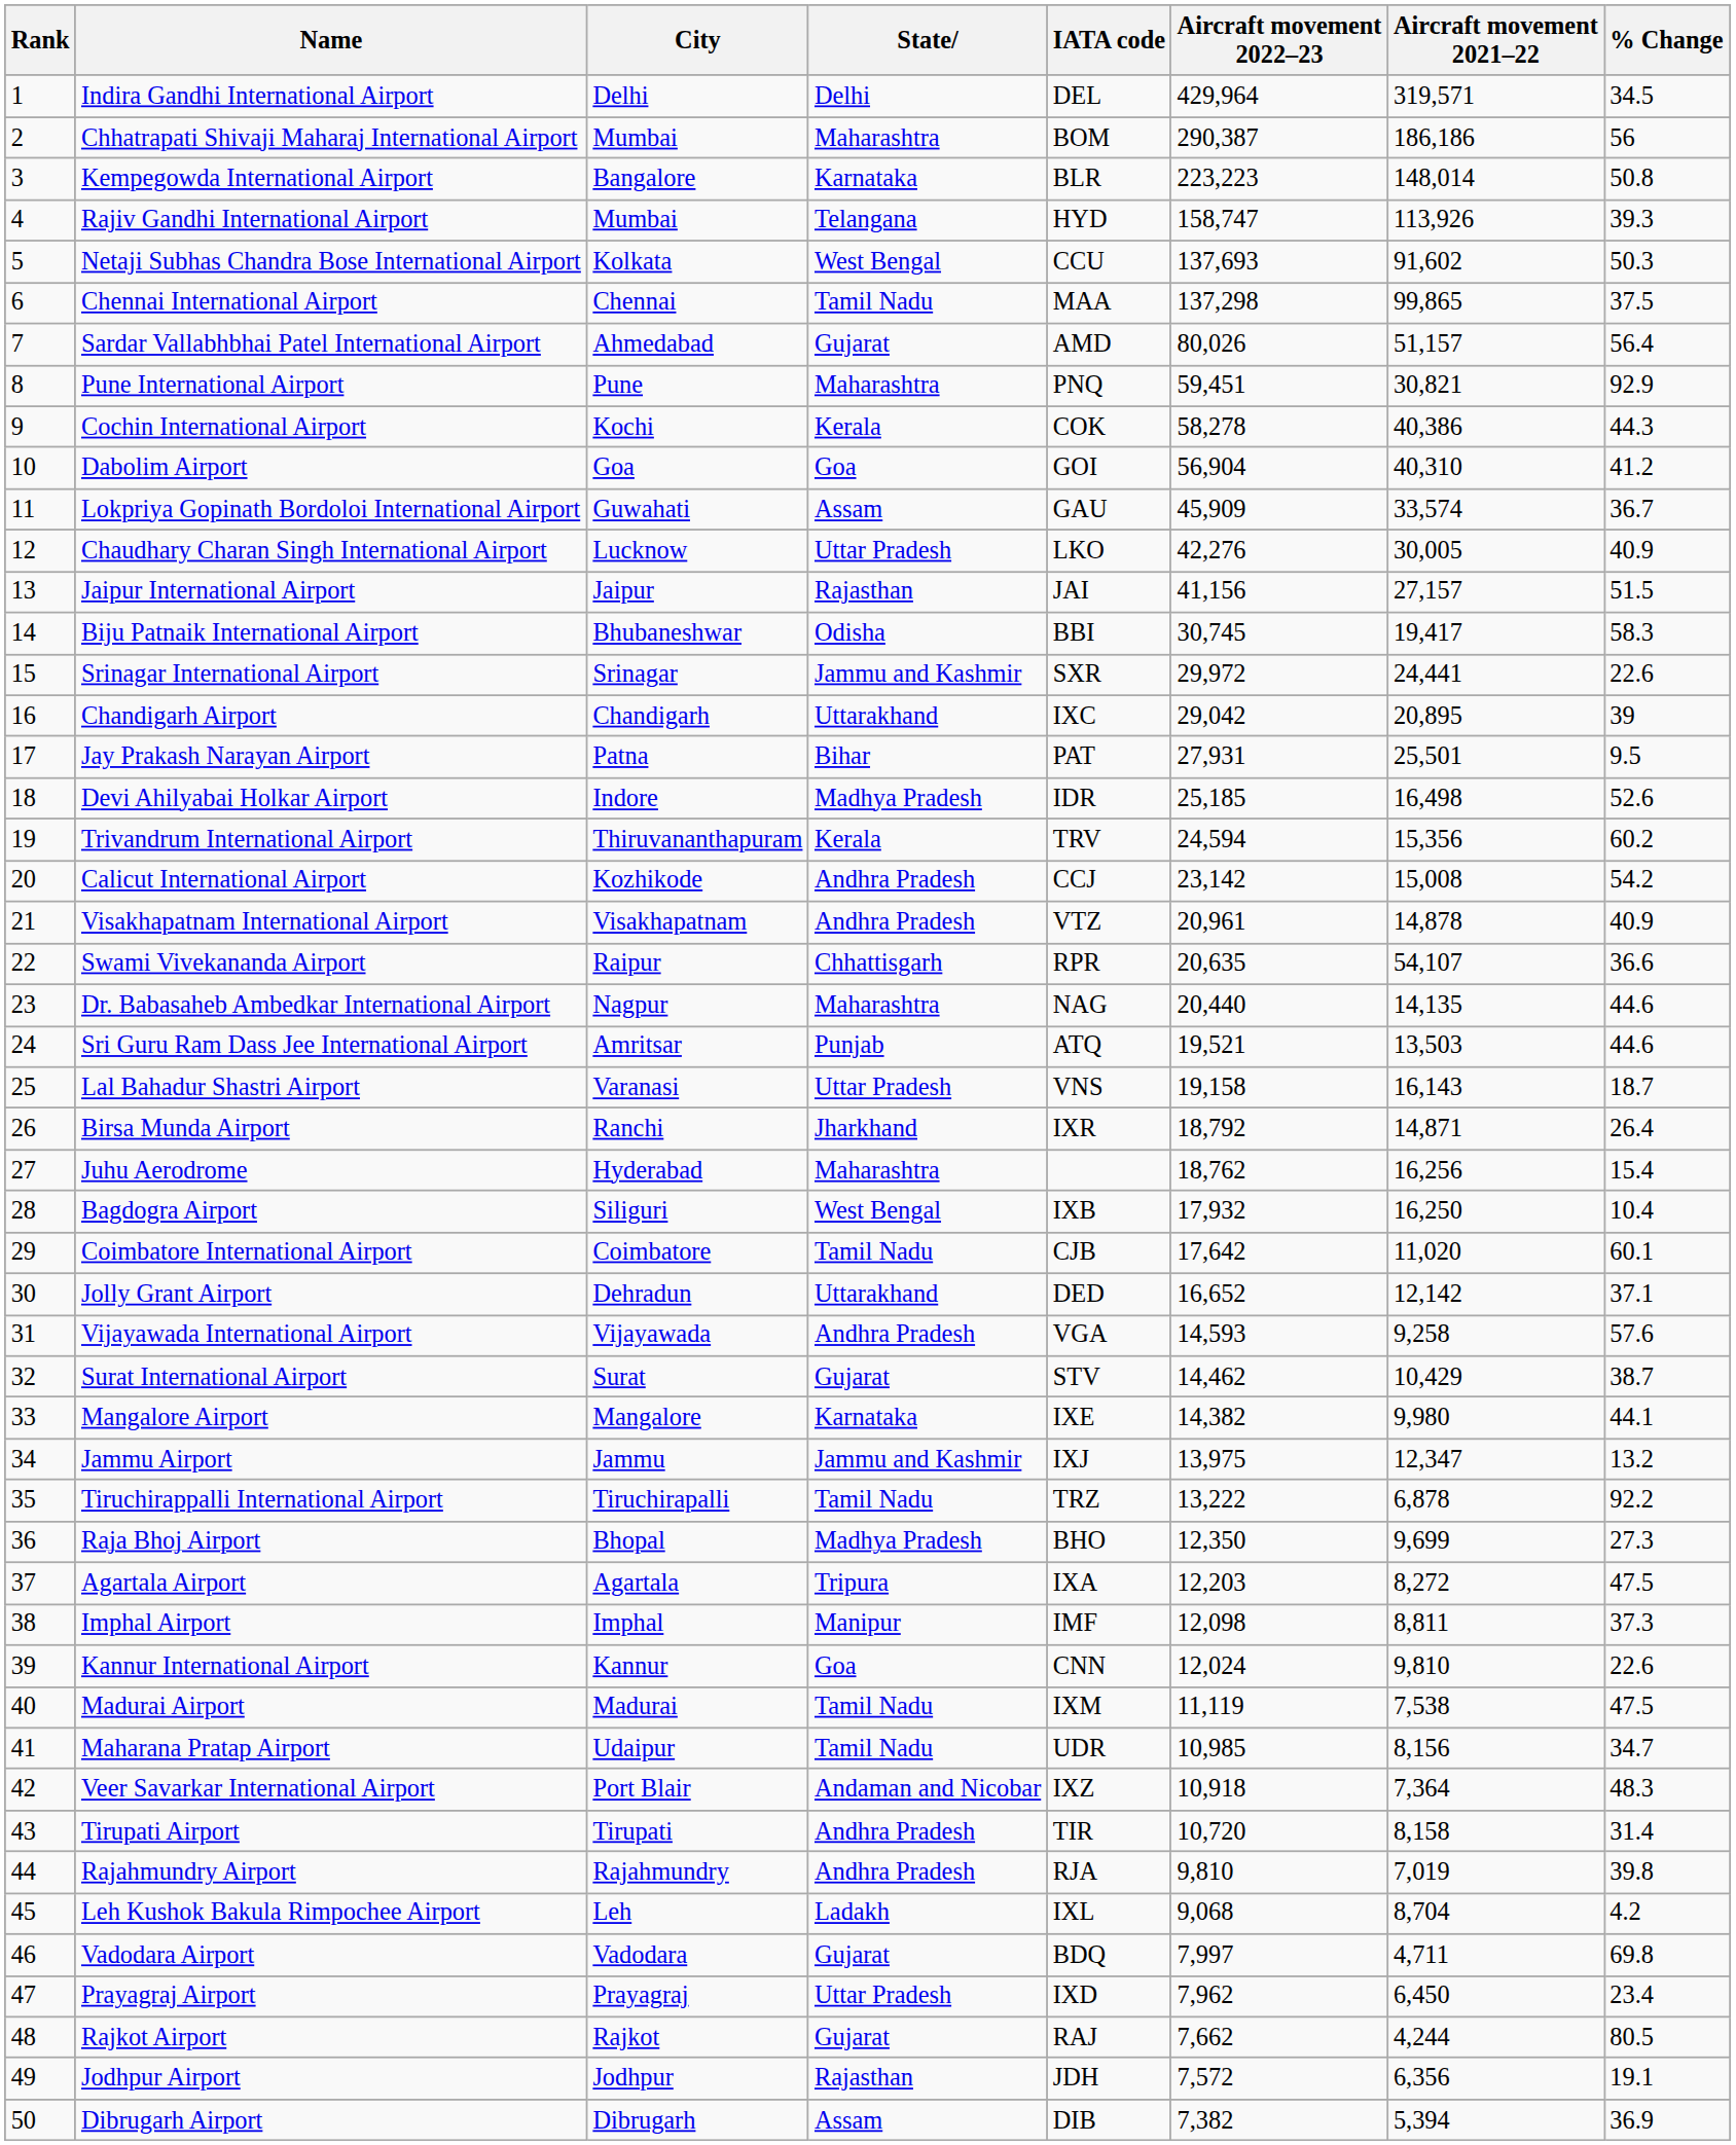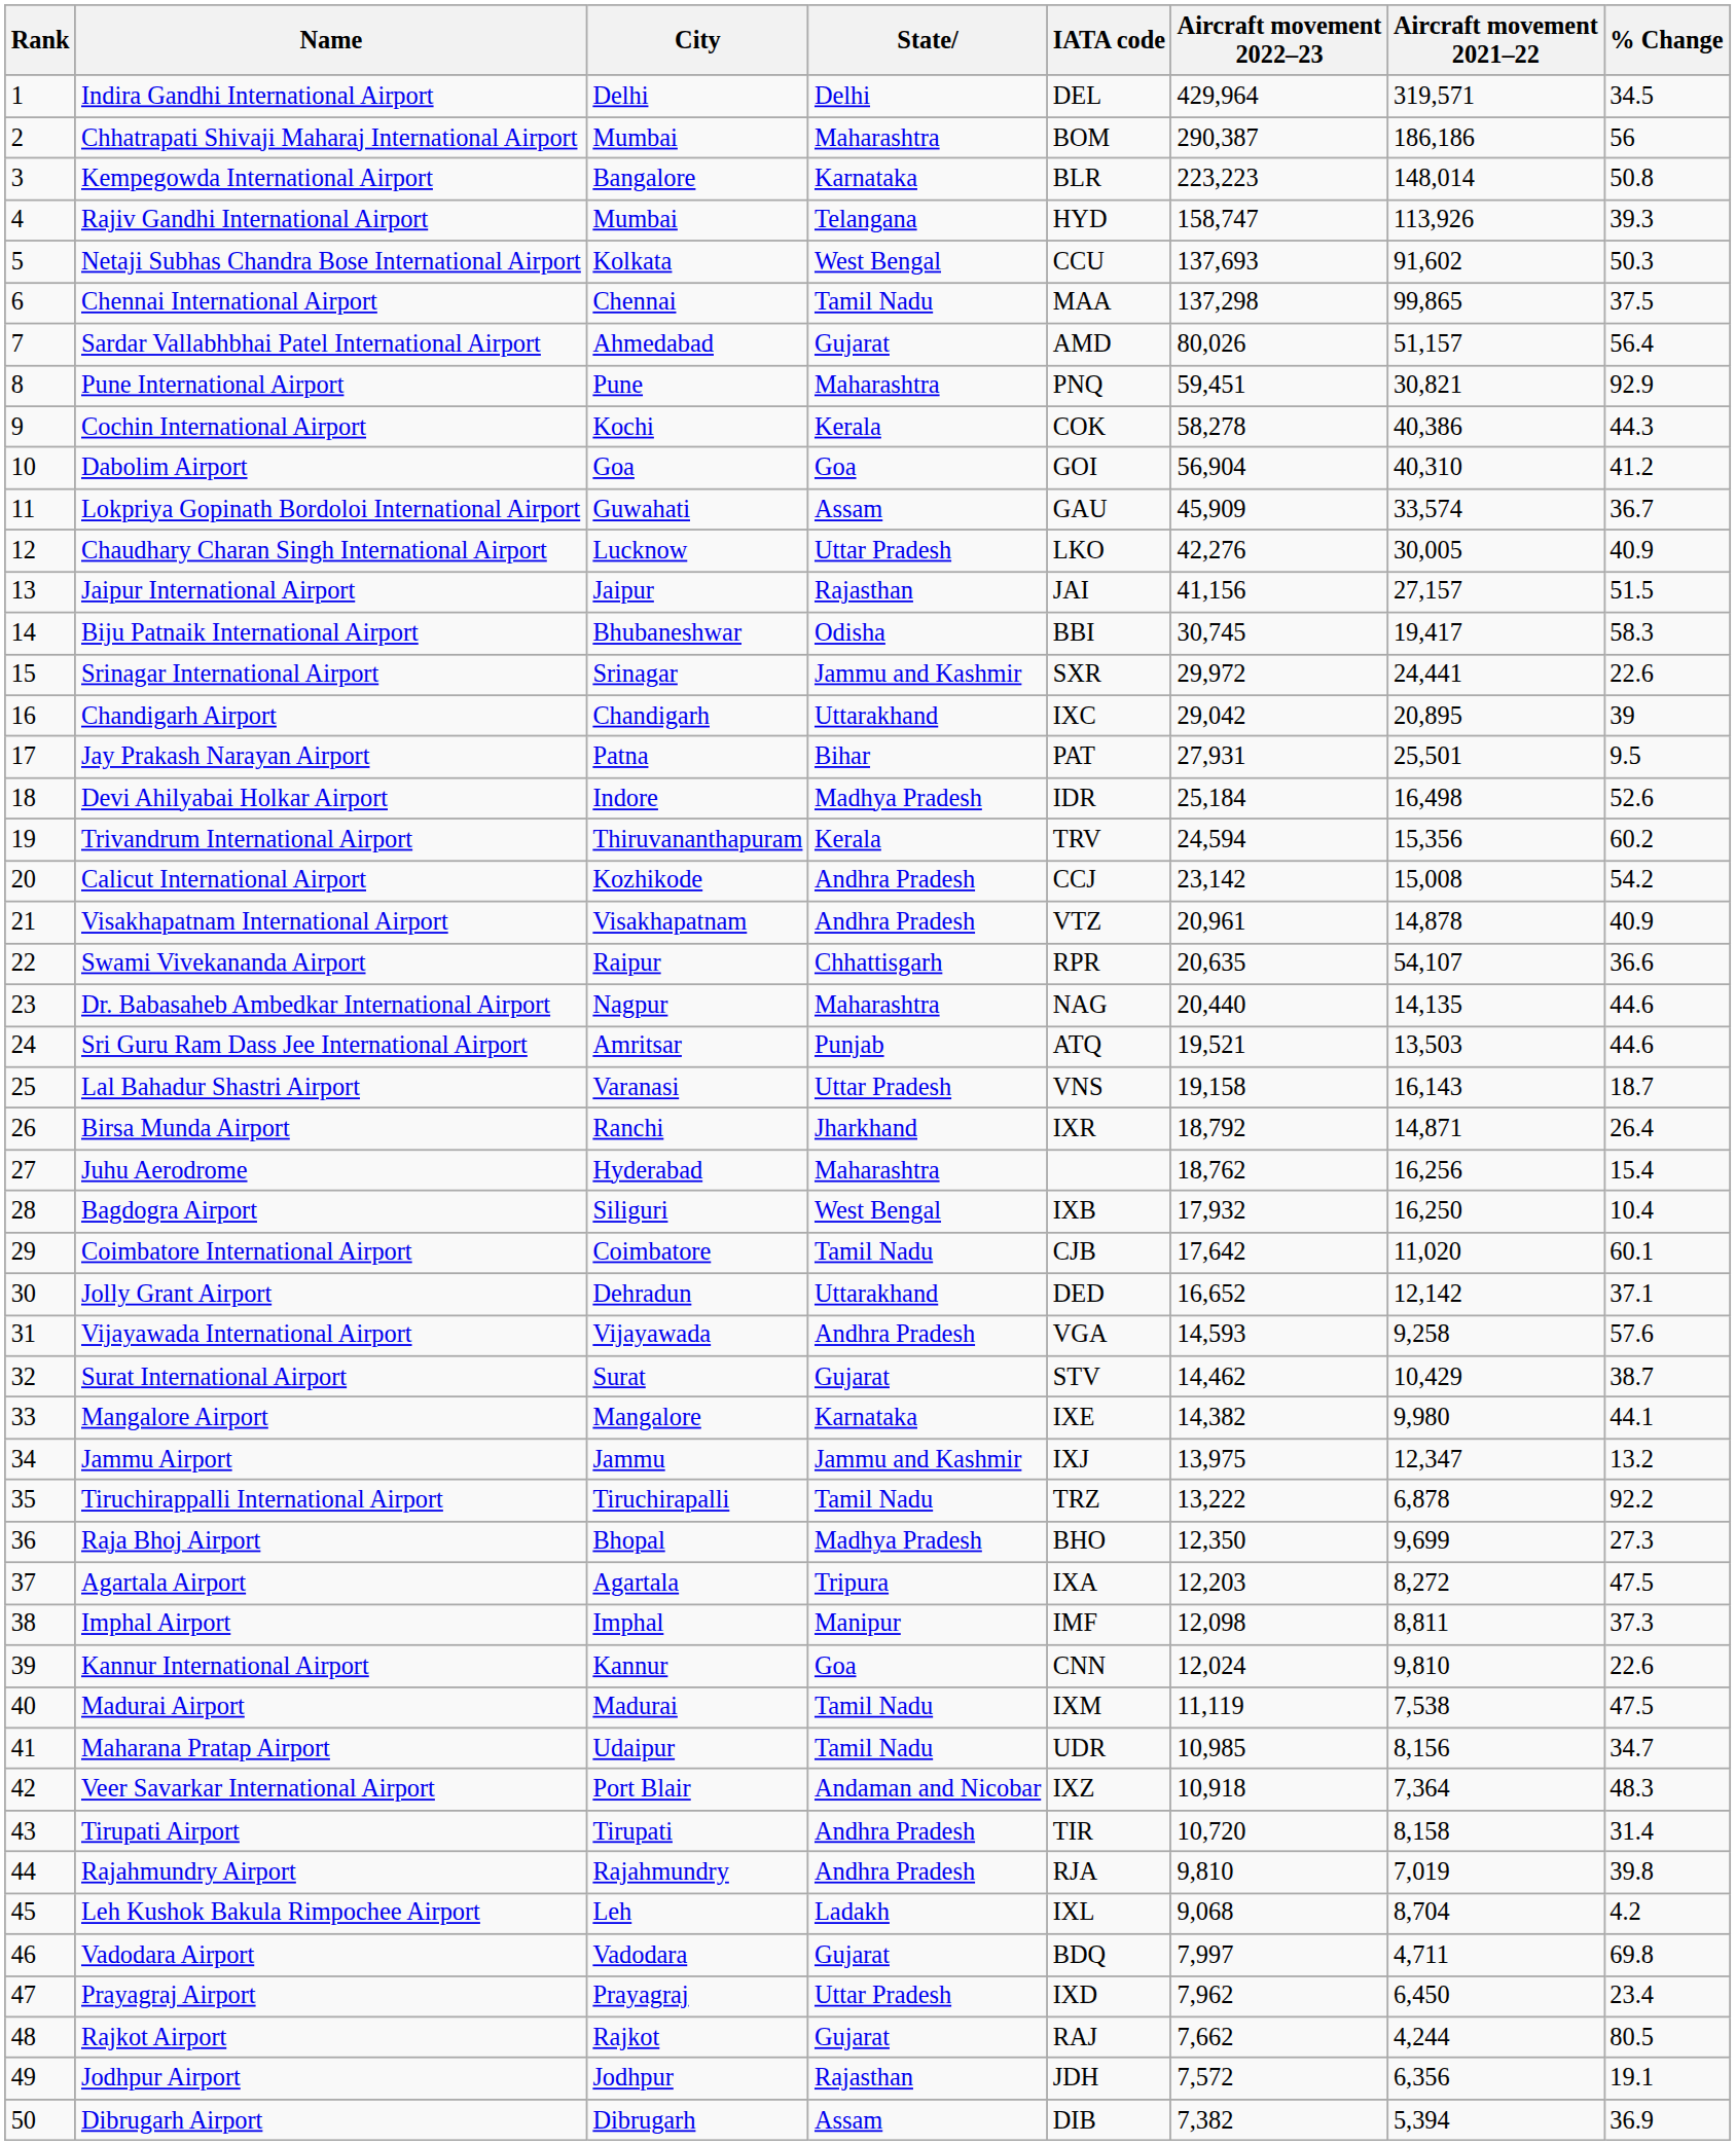Devi Ahilyabai Holkar Airport | Aircraft movement 2022–23: 25,185 -> 25,184
